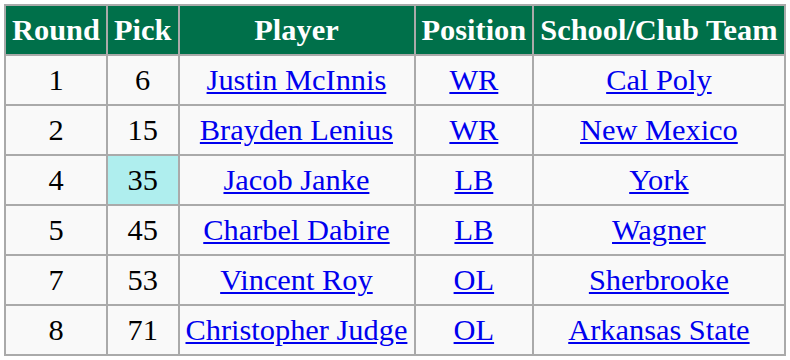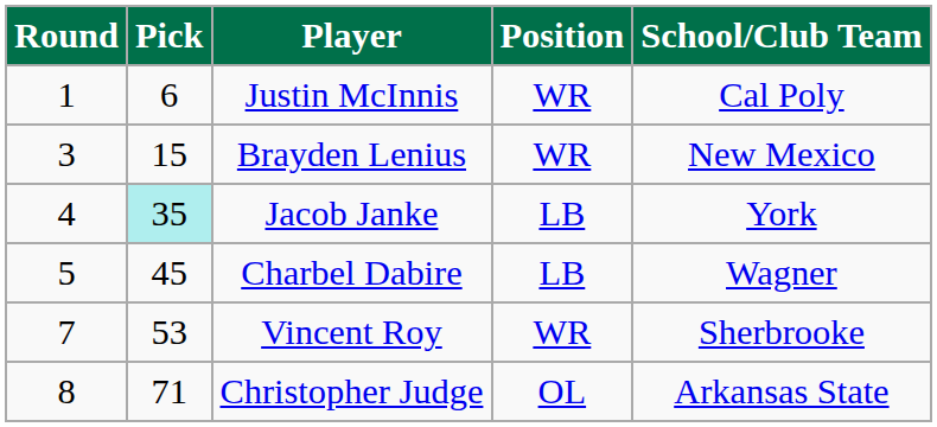Brayden Lenius | Round: 2 -> 3
Vincent Roy | Position: OL -> WR
